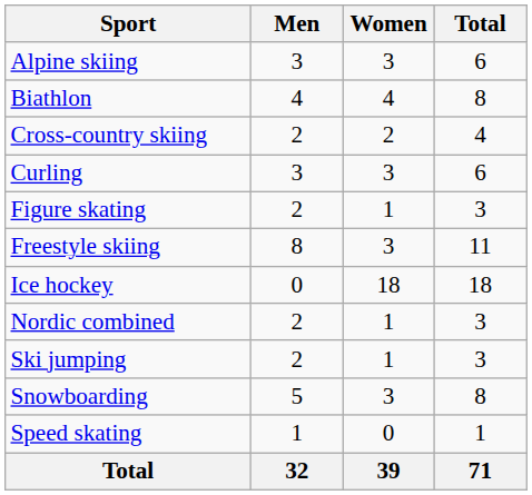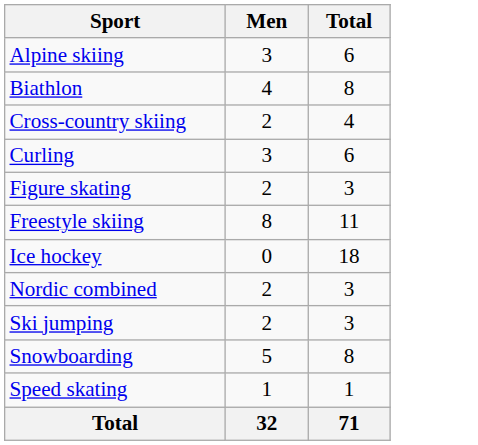- column: Women | 3 | 4 | 2 | 3 | 1 | 3 | 18 | 1 | 1 | 3 | 0 | 39
